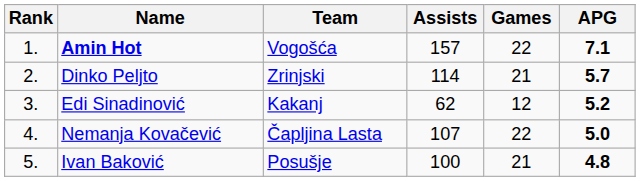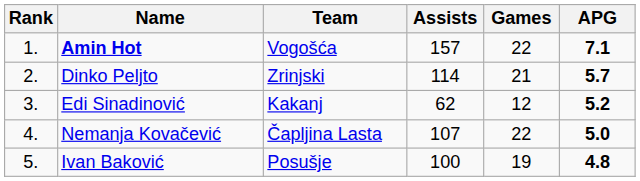Ivan Baković | Games: 21 -> 19
